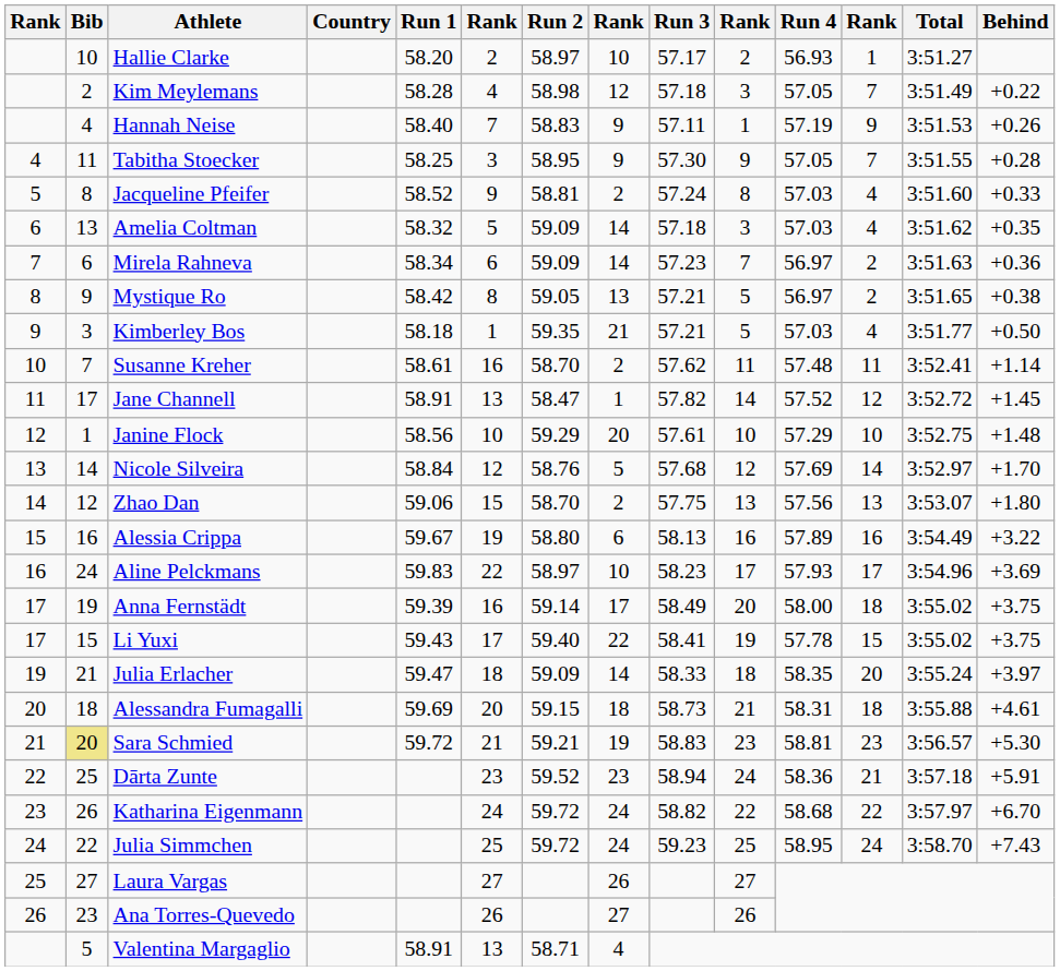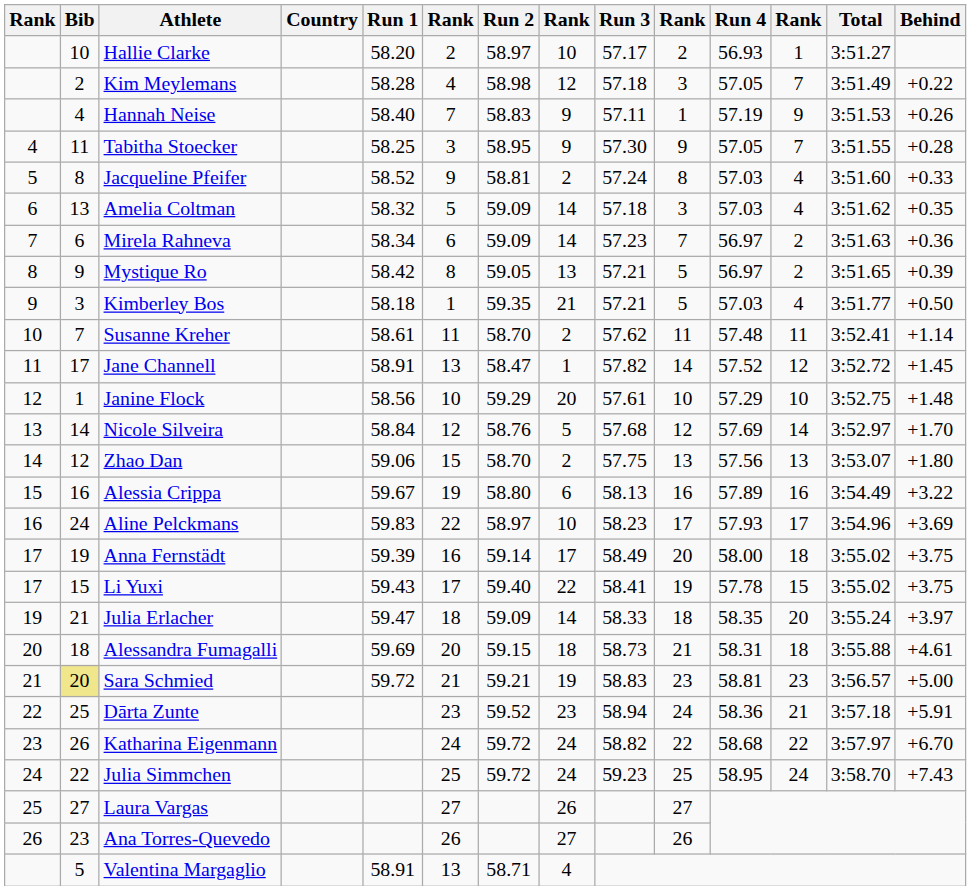Mystique Ro | Behind: +0.38 -> +0.39
Susanne Kreher | column 6: 16 -> 11
Sara Schmied | Behind: +5.30 -> +5.00
